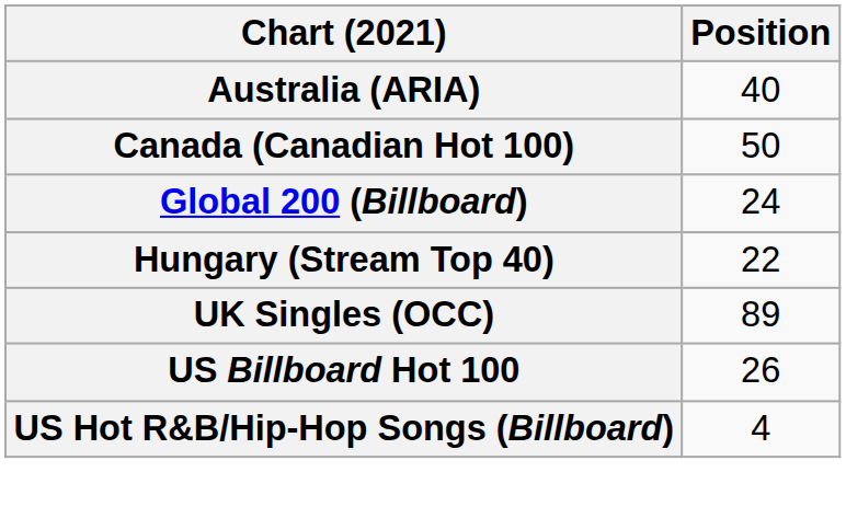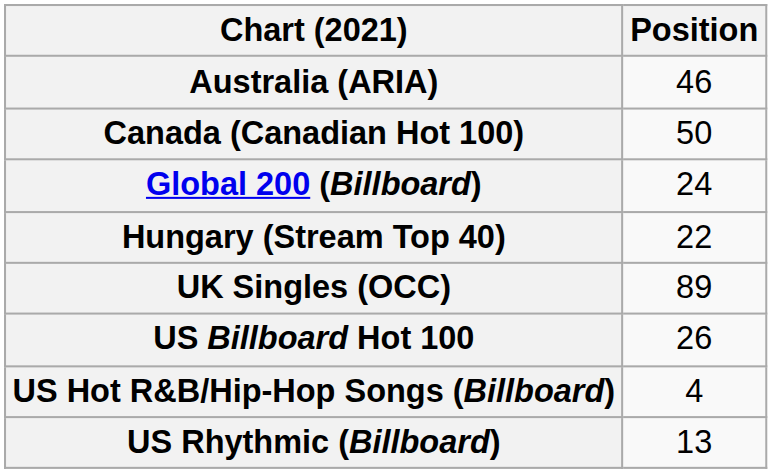Australia (ARIA) | Position: 40 -> 46
+ row: US Rhythmic (Billboard) | 13
